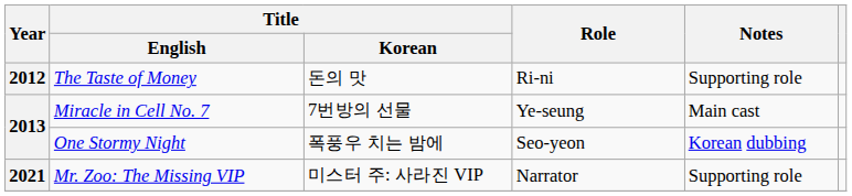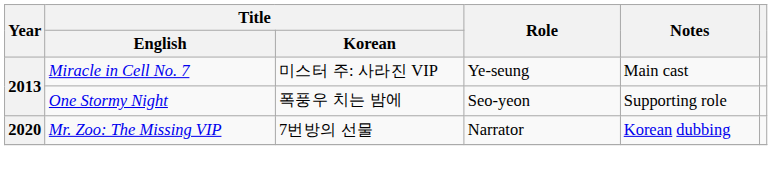- row: 2012 | The Taste of Money | 돈의 맛 | Ri-ni | Supporting role
Miracle in Cell No. 7 | Title / Korean: 7번방의 선물 -> 미스터 주: 사라진 VIP
One Stormy Night | Notes: Korean dubbing -> Supporting role
Mr. Zoo: The Missing VIP | Year: 2021 -> 2020
Mr. Zoo: The Missing VIP | Title / Korean: 미스터 주: 사라진 VIP -> 7번방의 선물
Mr. Zoo: The Missing VIP | Notes: Supporting role -> Korean dubbing
